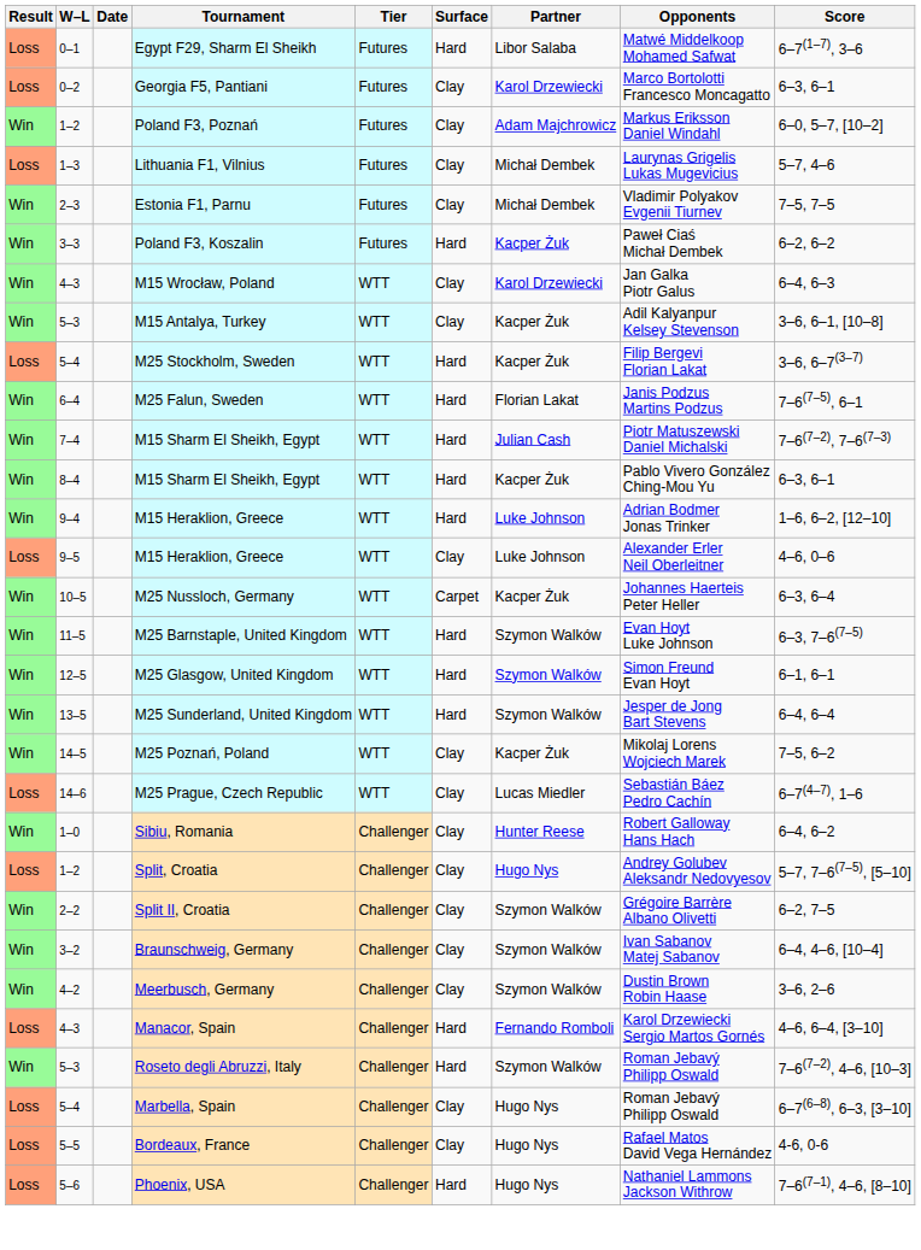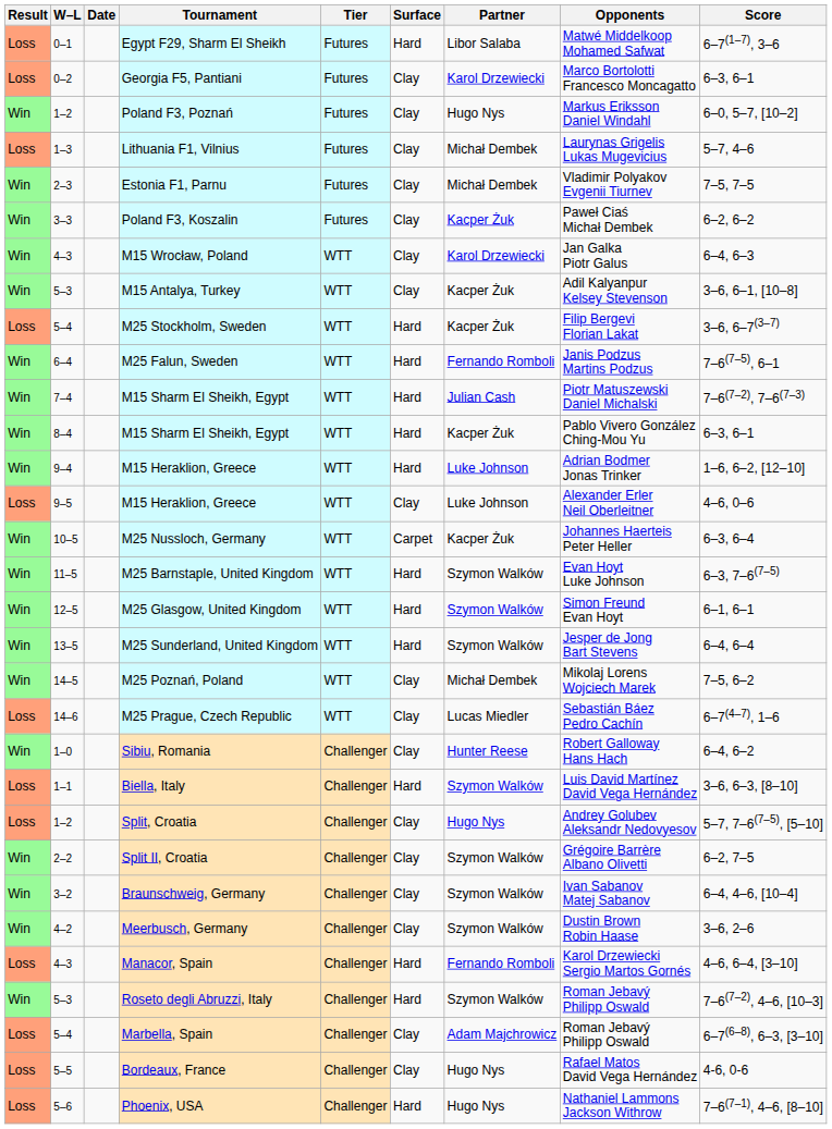Poland F3, Poznań | Partner: Adam Majchrowicz -> Hugo Nys
Poland F3, Koszalin | Surface: Hard -> Clay
M25 Falun, Sweden | Partner: Florian Lakat -> Fernando Romboli
M25 Poznań, Poland | Partner: Kacper Żuk -> Michał Dembek
+ row: Loss | 1–1 | Biella, Italy | Challenger | Hard | Szymon Walków | Luis David Martínez David Vega Hernández | 3–6, 6–3, [8–10]
Marbella, Spain | Partner: Hugo Nys -> Adam Majchrowicz
